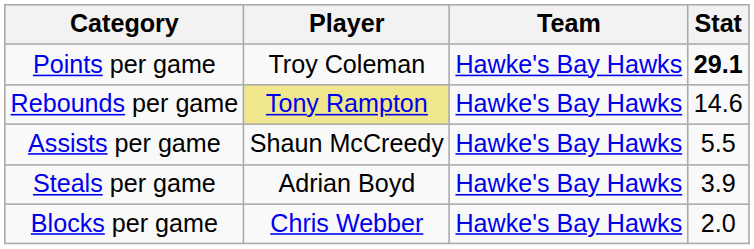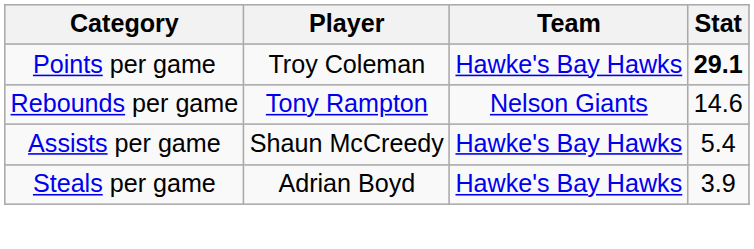Rebounds per game | Player: khaki background -> no background
Rebounds per game | Team: Hawke's Bay Hawks -> Nelson Giants
Assists per game | Stat: 5.5 -> 5.4
- row: Blocks per game | Chris Webber | Hawke's Bay Hawks | 2.0
